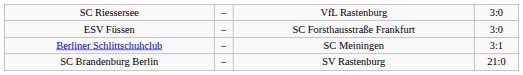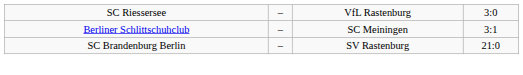- row: ESV Füssen | – | SC Forsthausstraße Frankfurt | 3:0
